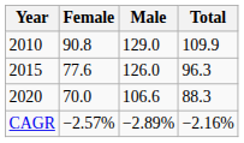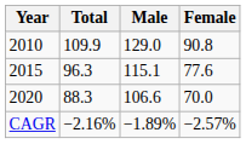columns swapped: Total <-> Female
2015 | Male: 126.0 -> 115.1
CAGR | Male: −2.89% -> −1.89%
